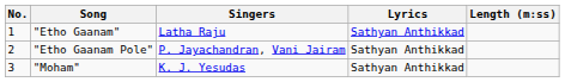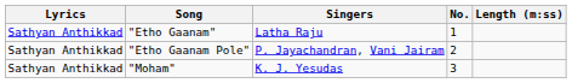columns swapped: No. <-> Lyrics
